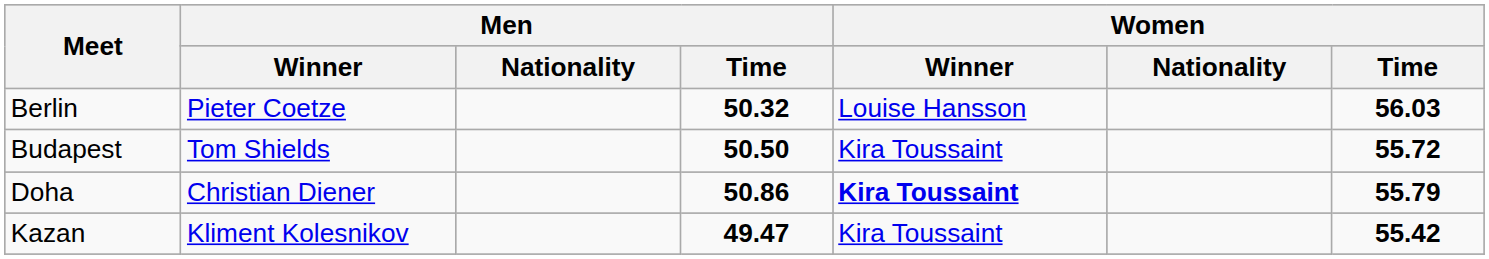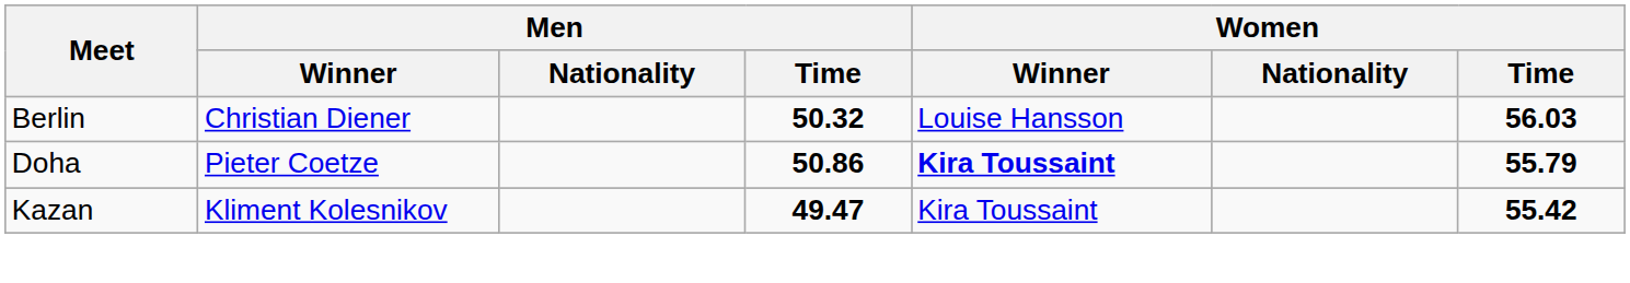Berlin | Men / Winner: Pieter Coetze -> Christian Diener
- row: Budapest | Tom Shields | 50.50 | Kira Toussaint | 55.72
Doha | Men / Winner: Christian Diener -> Pieter Coetze
